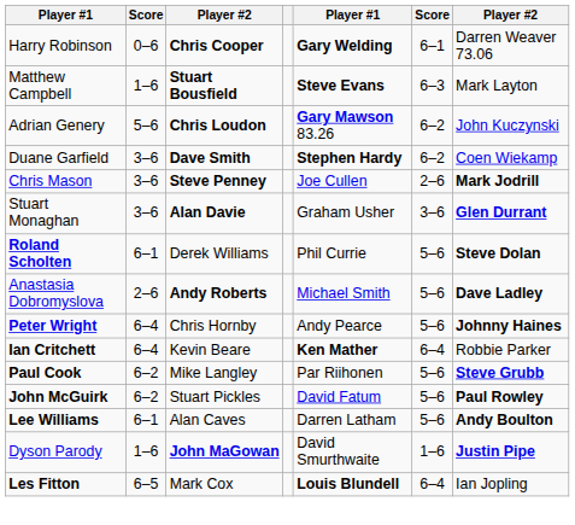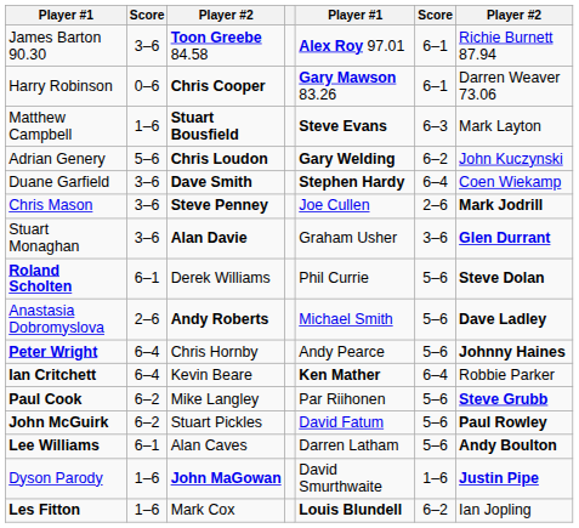+ row: James Barton 90.30 | 3–6 | Toon Greebe 84.58 | Alex Roy 97.01 | 6–1 | Richie Burnett 87.94
Harry Robinson | column 5: Gary Welding -> Gary Mawson 83.26
Adrian Genery | column 5: Gary Mawson 83.26 -> Gary Welding
Duane Garfield | column 6: 6–2 -> 6–4
Les Fitton | column 2: 6–5 -> 1–6
Les Fitton | column 6: 6–4 -> 6–2
